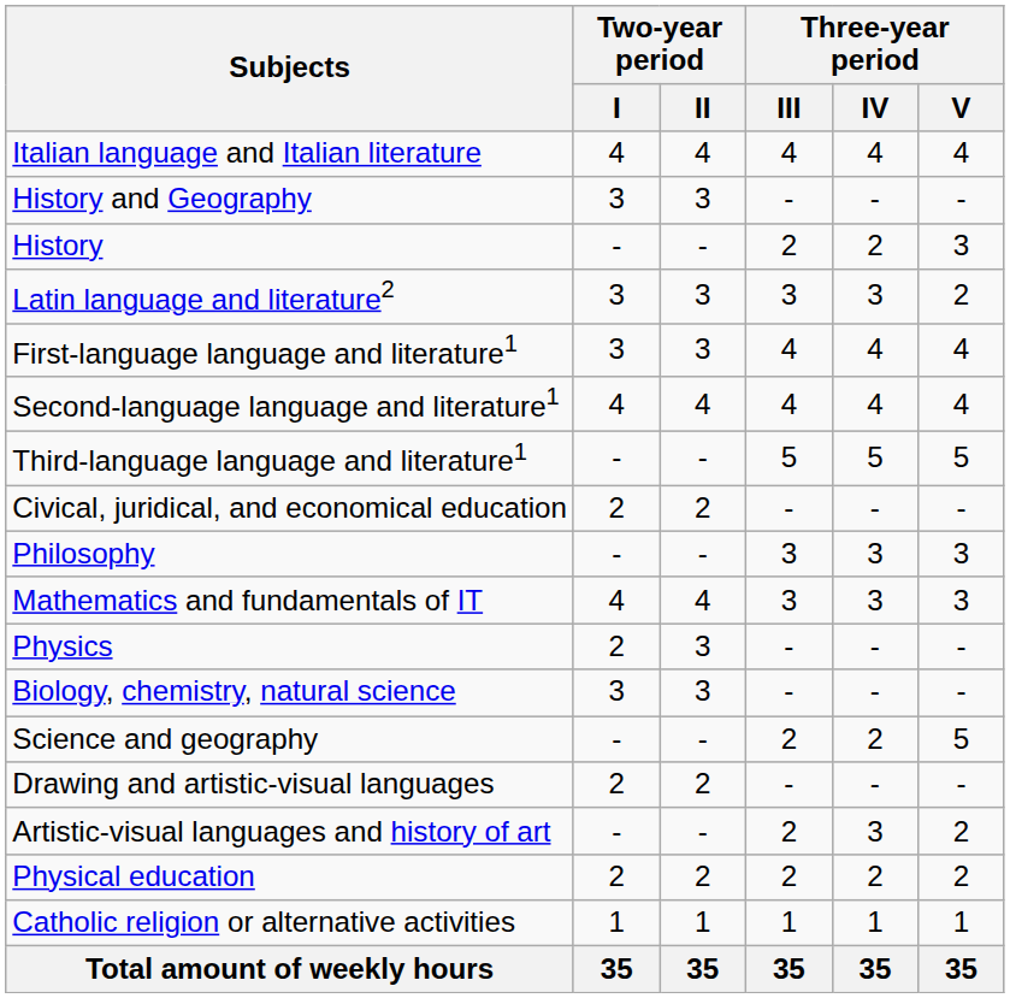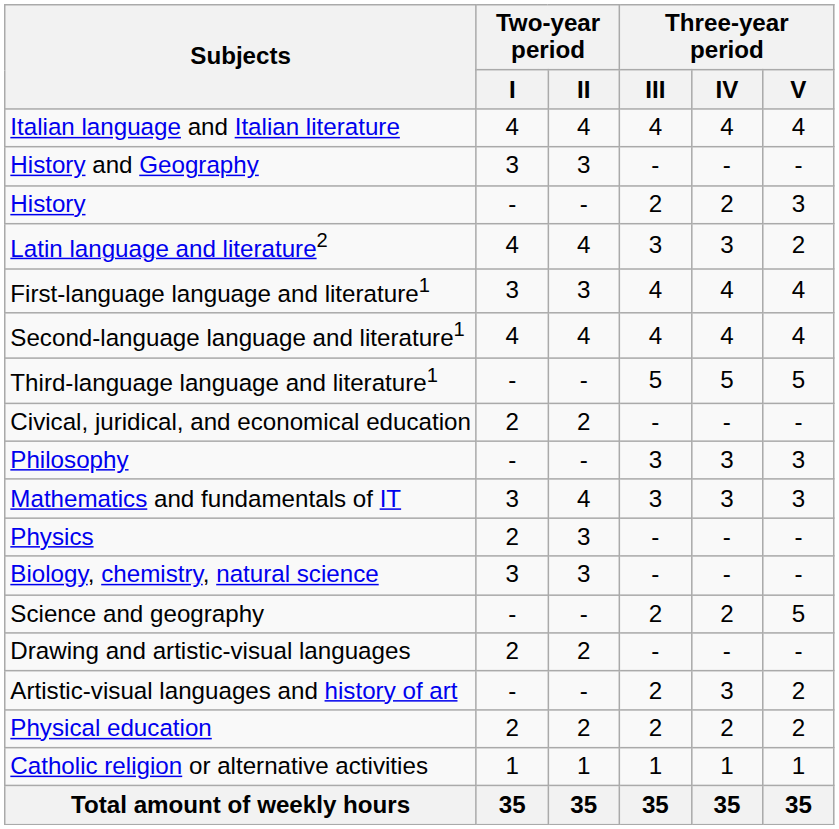Latin language and literature2 | Two-year period / I: 3 -> 4
Latin language and literature2 | Two-year period / II: 3 -> 4
Mathematics and fundamentals of IT | Two-year period / I: 4 -> 3
